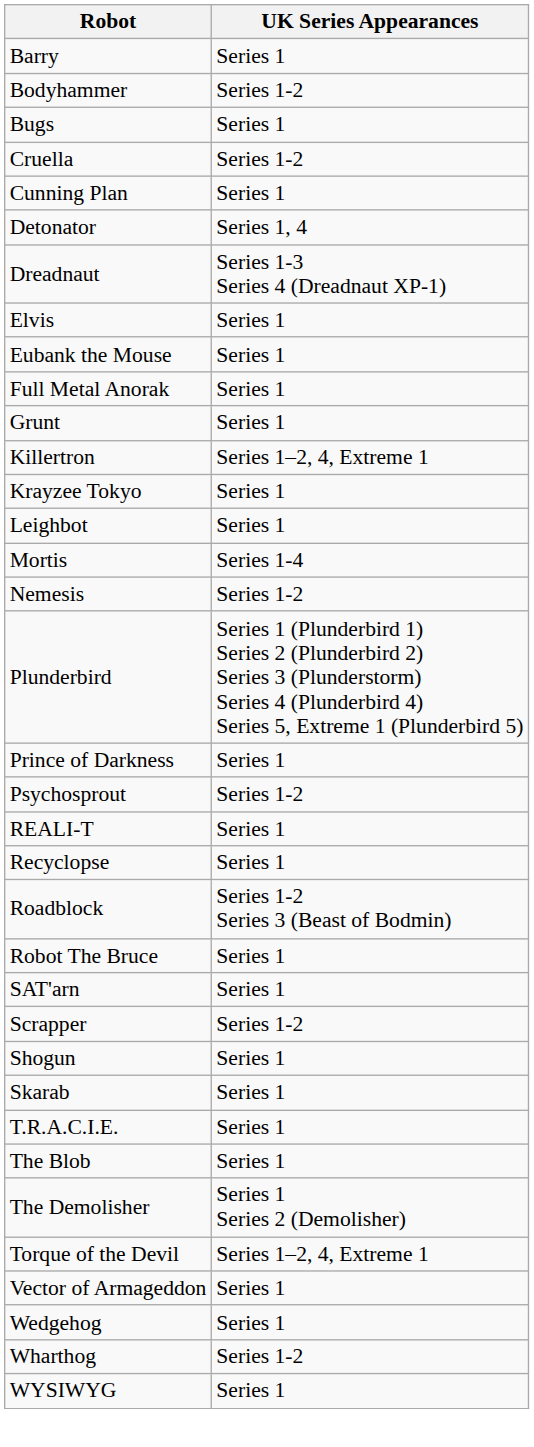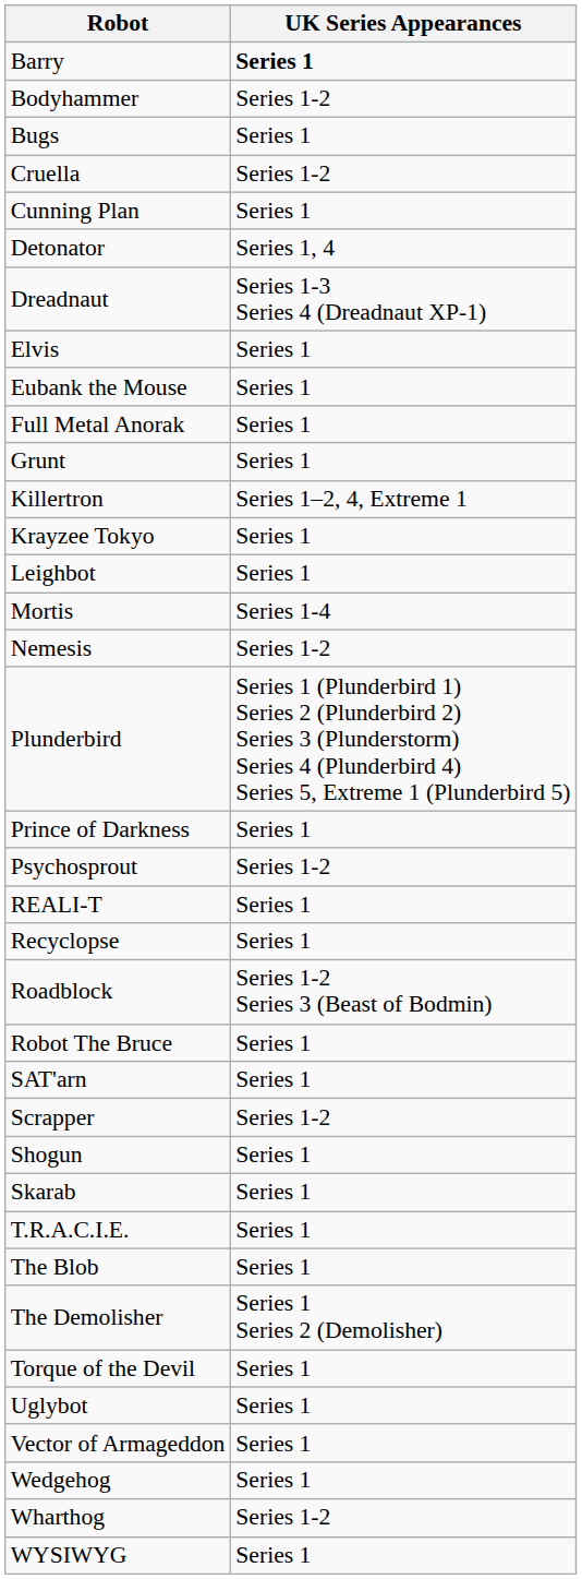Barry | UK Series Appearances: normal -> bold
Torque of the Devil | UK Series Appearances: Series 1–2, 4, Extreme 1 -> Series 1
+ row: Uglybot | Series 1
